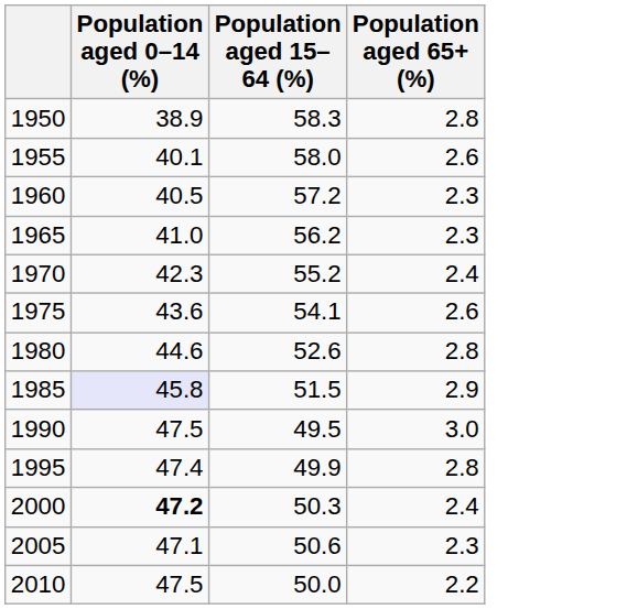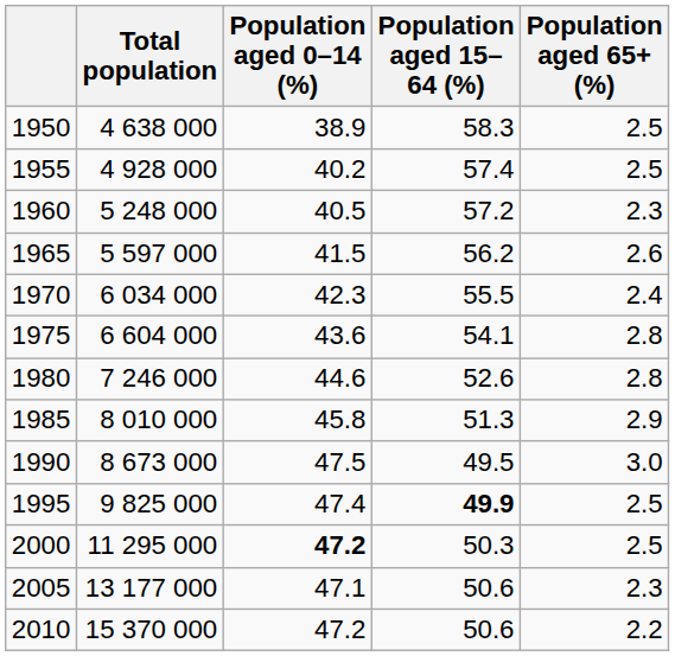+ column: Total population | 4 638 000 | 4 928 000 | 5 248 000 | 5 597 000 | 6 034 000 | 6 604 000 | 7 246 000 | 8 010 000 | 8 673 000 | 9 825 000 | 11 295 000 | 13 177 000 | 15 370 000
1950 | Population aged 65+ (%): 2.8 -> 2.5
1955 | Population aged 0–14 (%): 40.1 -> 40.2
1955 | Population aged 15–64 (%): 58.0 -> 57.4
1955 | Population aged 65+ (%): 2.6 -> 2.5
1965 | Population aged 0–14 (%): 41.0 -> 41.5
1965 | Population aged 65+ (%): 2.3 -> 2.6
1970 | Population aged 15–64 (%): 55.2 -> 55.5
1975 | Population aged 65+ (%): 2.6 -> 2.8
1985 | Population aged 0–14 (%): lavender background -> no background
1985 | Population aged 15–64 (%): 51.5 -> 51.3
1995 | Population aged 15–64 (%): normal -> bold
1995 | Population aged 65+ (%): 2.8 -> 2.5
2000 | Population aged 65+ (%): 2.4 -> 2.5
2010 | Population aged 0–14 (%): 47.5 -> 47.2
2010 | Population aged 15–64 (%): 50.0 -> 50.6
